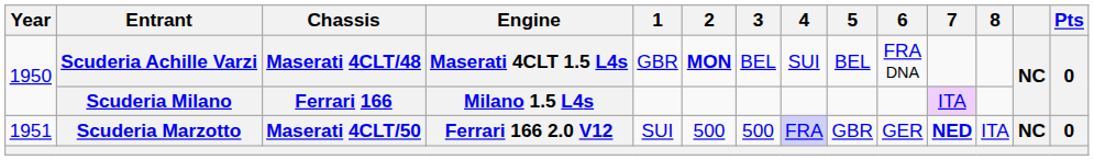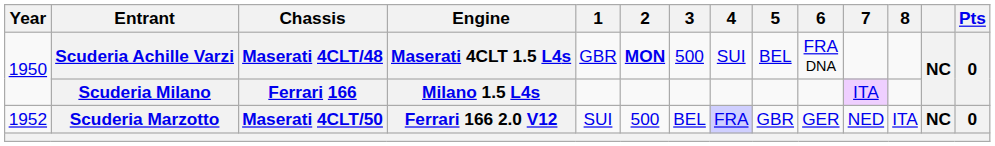Scuderia Achille Varzi | 3: BEL -> 500
Scuderia Marzotto | Year: 1951 -> 1952
Scuderia Marzotto | 3: 500 -> BEL
Scuderia Marzotto | 7: bold -> normal
